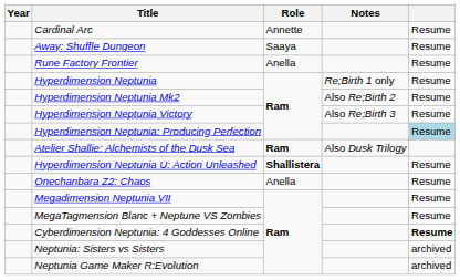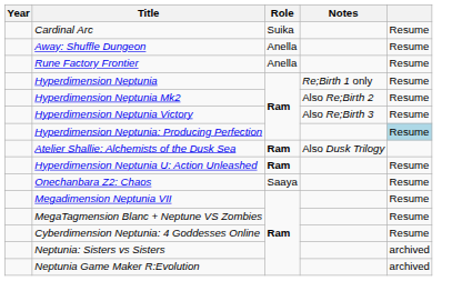Cardinal Arc | Role: Annette -> Suika
Away: Shuffle Dungeon | Role: Saaya -> Anella
Hyperdimension Neptunia U: Action Unleashed | Role: Shallistera -> Ram
Onechanbara Z2: Chaos | Role: Anella -> Saaya
Cyberdimension Neptunia: 4 Goddesses Online | column 5: bold -> normal
